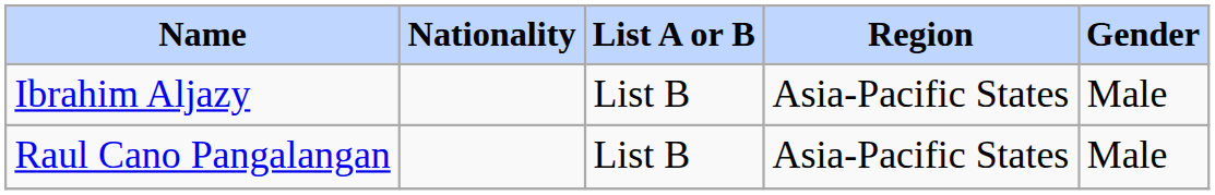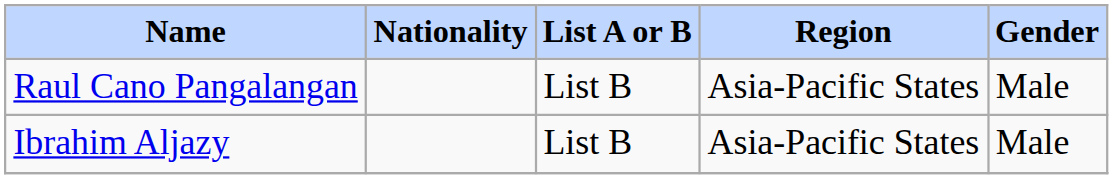rows swapped: Ibrahim Aljazy <-> Raul Cano Pangalangan
